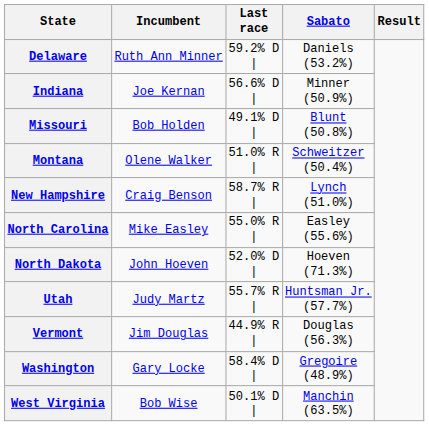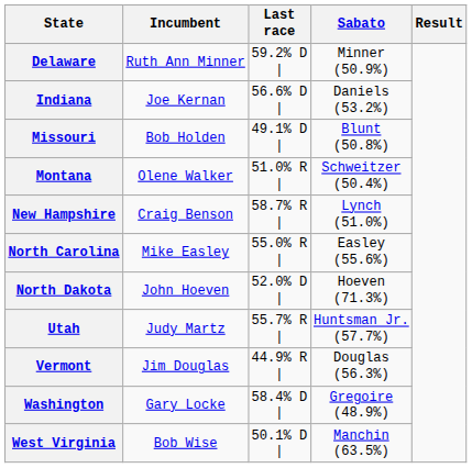Delaware | Sabato: Daniels (53.2%) -> Minner (50.9%)
Indiana | Sabato: Minner (50.9%) -> Daniels (53.2%)
